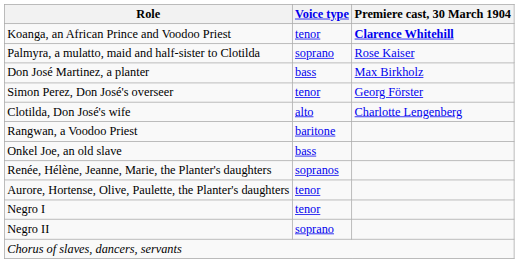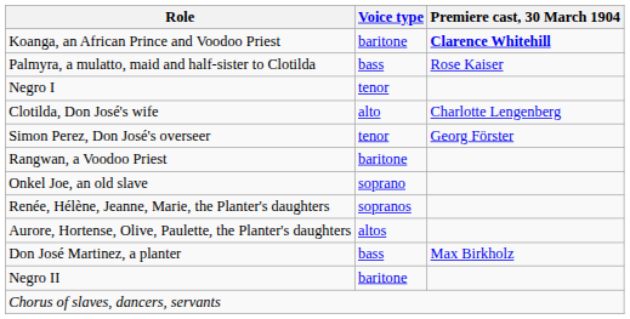Koanga, an African Prince and Voodoo Priest | Voice type: tenor -> baritone
Palmyra, a mulatto, maid and half-sister to Clotilda | Voice type: soprano -> bass
rows swapped: Don José Martinez, a planter <-> Negro I
rows swapped: Simon Perez, Don José's overseer <-> Clotilda, Don José's wife
Onkel Joe, an old slave | Voice type: bass -> soprano
Aurore, Hortense, Olive, Paulette, the Planter's daughters | Voice type: tenor -> altos
Negro II | Voice type: soprano -> baritone
